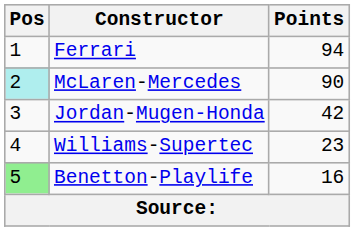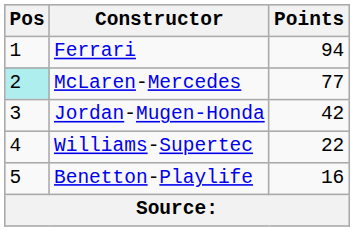McLaren-Mercedes | Points: 90 -> 77
Williams-Supertec | Points: 23 -> 22
Benetton-Playlife | Pos: lightgreen background -> no background
